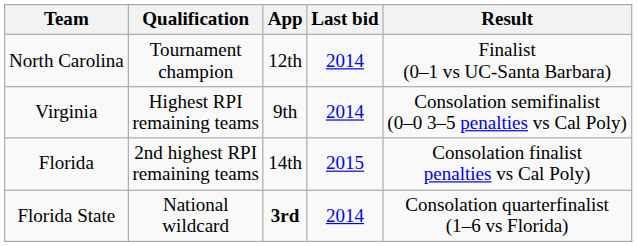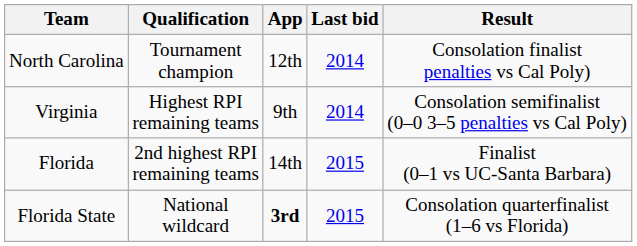North Carolina | Result: Finalist (0–1 vs UC-Santa Barbara) -> Consolation finalist penalties vs Cal Poly)
Florida | Result: Consolation finalist penalties vs Cal Poly) -> Finalist (0–1 vs UC-Santa Barbara)
Florida State | Last bid: 2014 -> 2015
